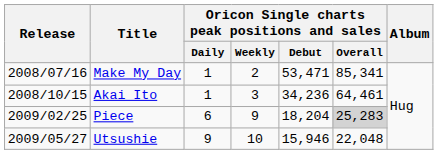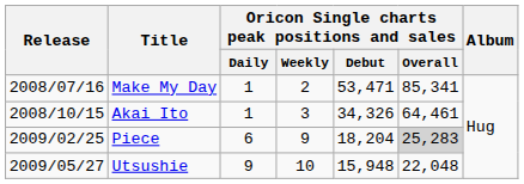Akai Ito | Oricon Single charts peak positions and sales / Debut: 34,236 -> 34,326
Utsushie | Oricon Single charts peak positions and sales / Debut: 15,946 -> 15,948
